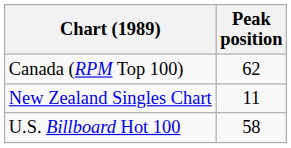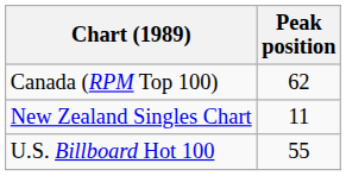U.S. Billboard Hot 100 | Peak position: 58 -> 55
